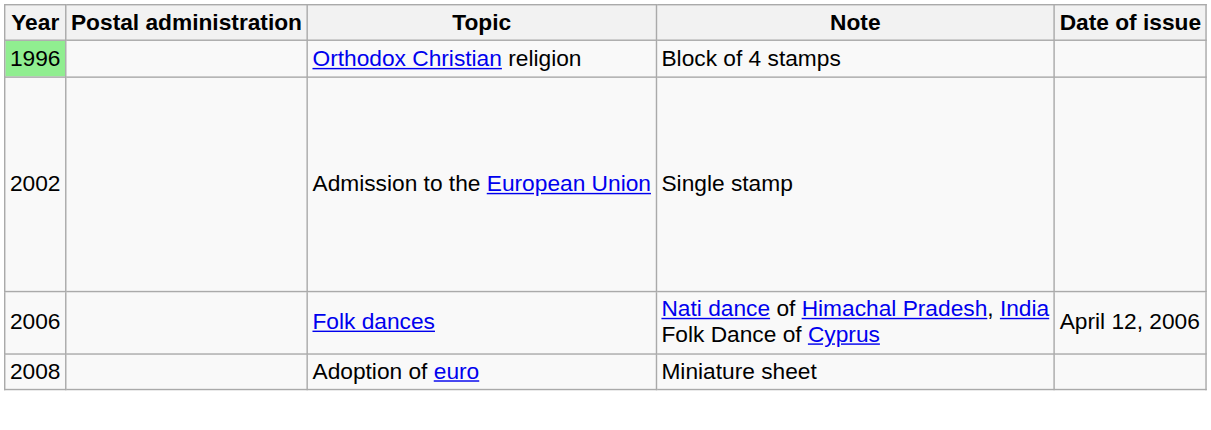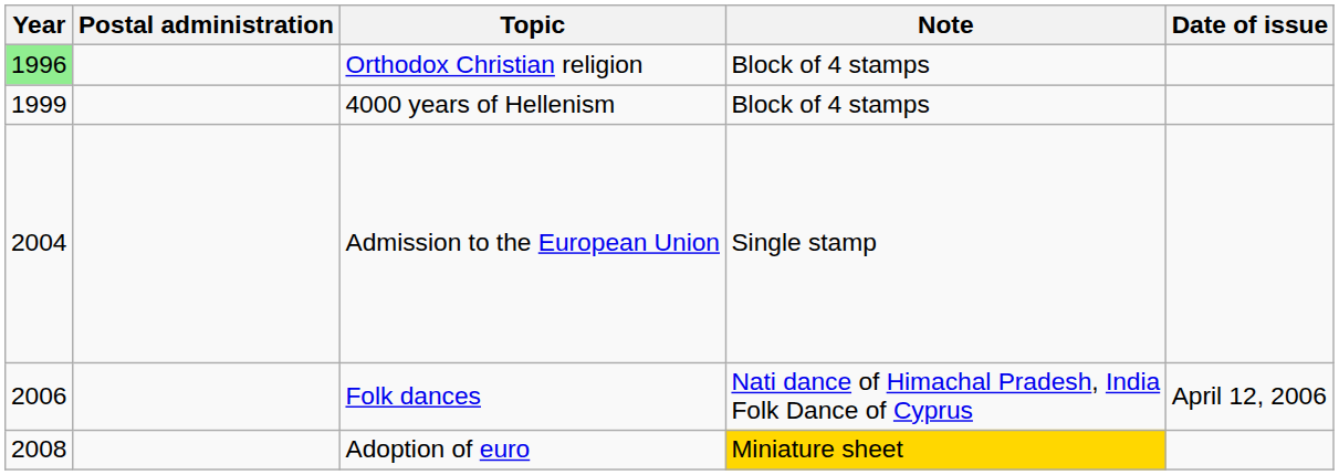+ row: 1999 | 4000 years of Hellenism | Block of 4 stamps
Admission to the European Union | Year: 2002 -> 2004
Adoption of euro | Note: no background -> gold background
